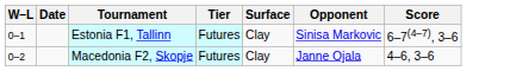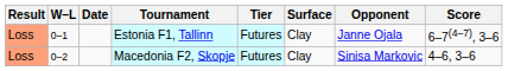+ column: Result | Loss | Loss
Estonia F1, Tallinn | Opponent: Sinisa Markovic -> Janne Ojala
Macedonia F2, Skopje | Opponent: Janne Ojala -> Sinisa Markovic
